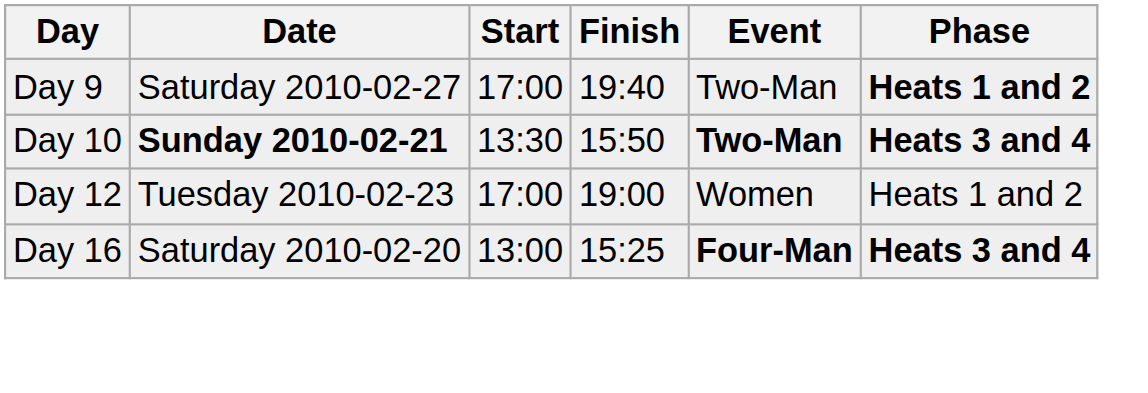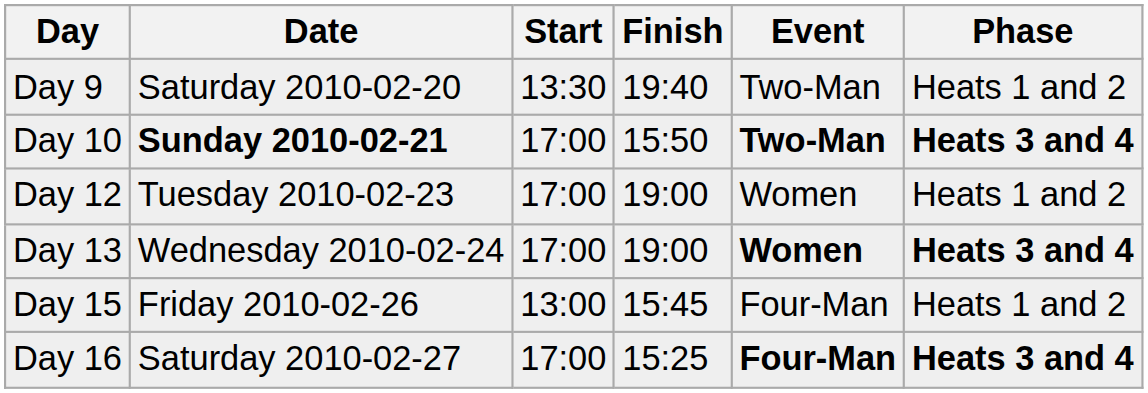Day 9 | Date: Saturday 2010-02-27 -> Saturday 2010-02-20
Day 9 | Start: 17:00 -> 13:30
Day 9 | Phase: bold -> normal
Day 10 | Start: 13:30 -> 17:00
+ row: Day 13 | Wednesday 2010-02-24 | 17:00 | 19:00 | Women | Heats 3 and 4
+ row: Day 15 | Friday 2010-02-26 | 13:00 | 15:45 | Four-Man | Heats 1 and 2
Day 16 | Date: Saturday 2010-02-20 -> Saturday 2010-02-27
Day 16 | Start: 13:00 -> 17:00
